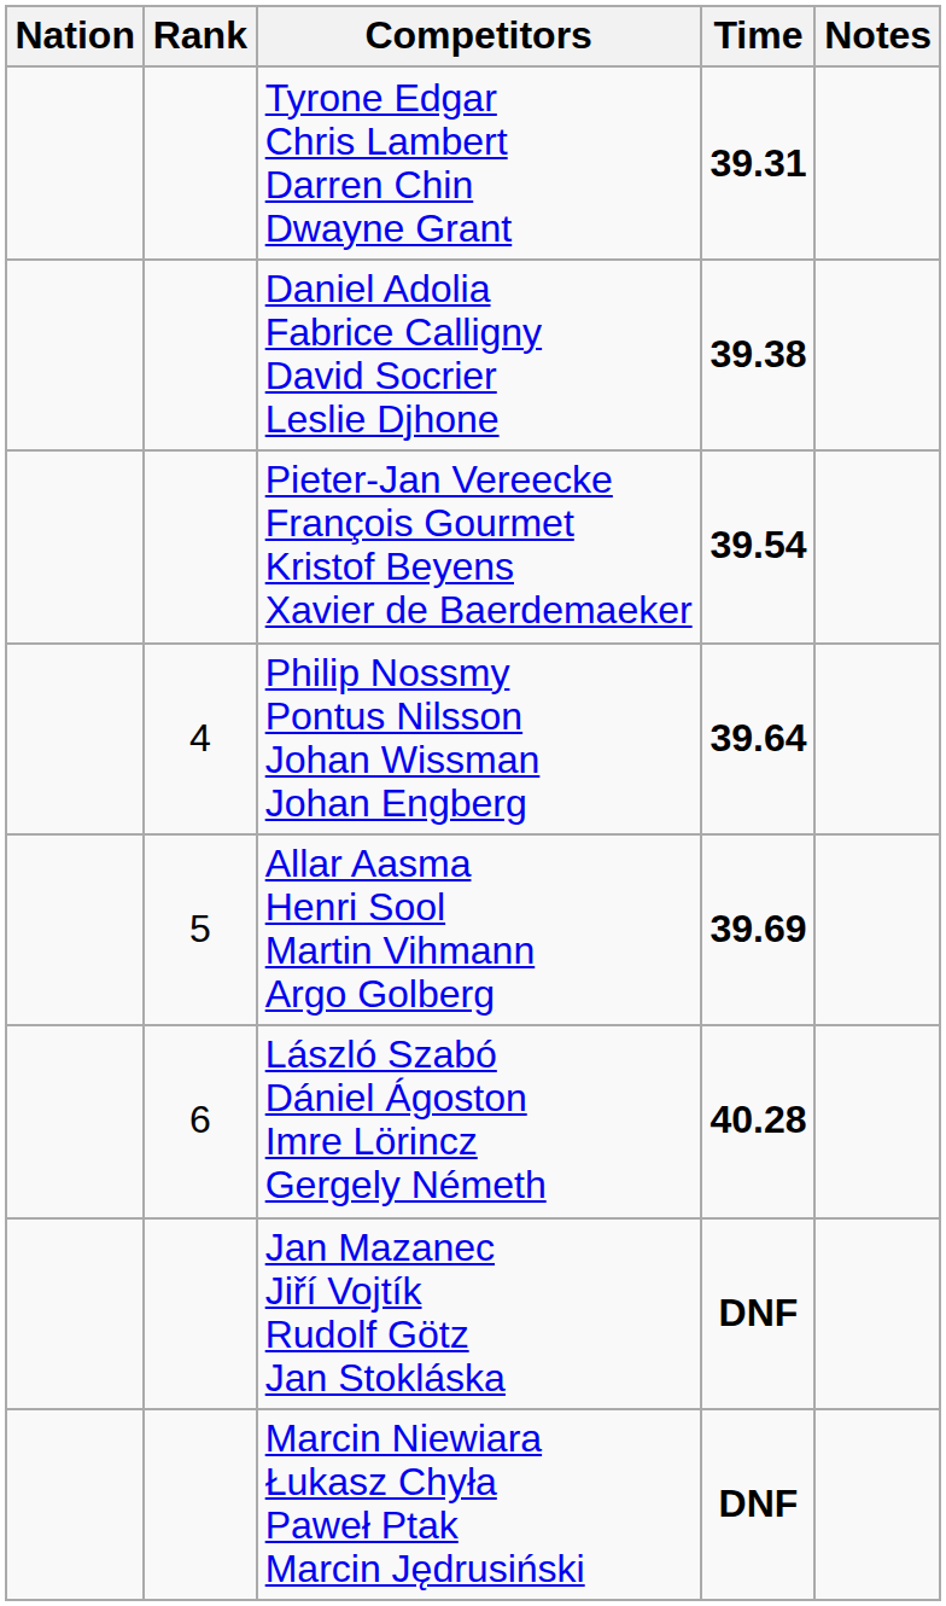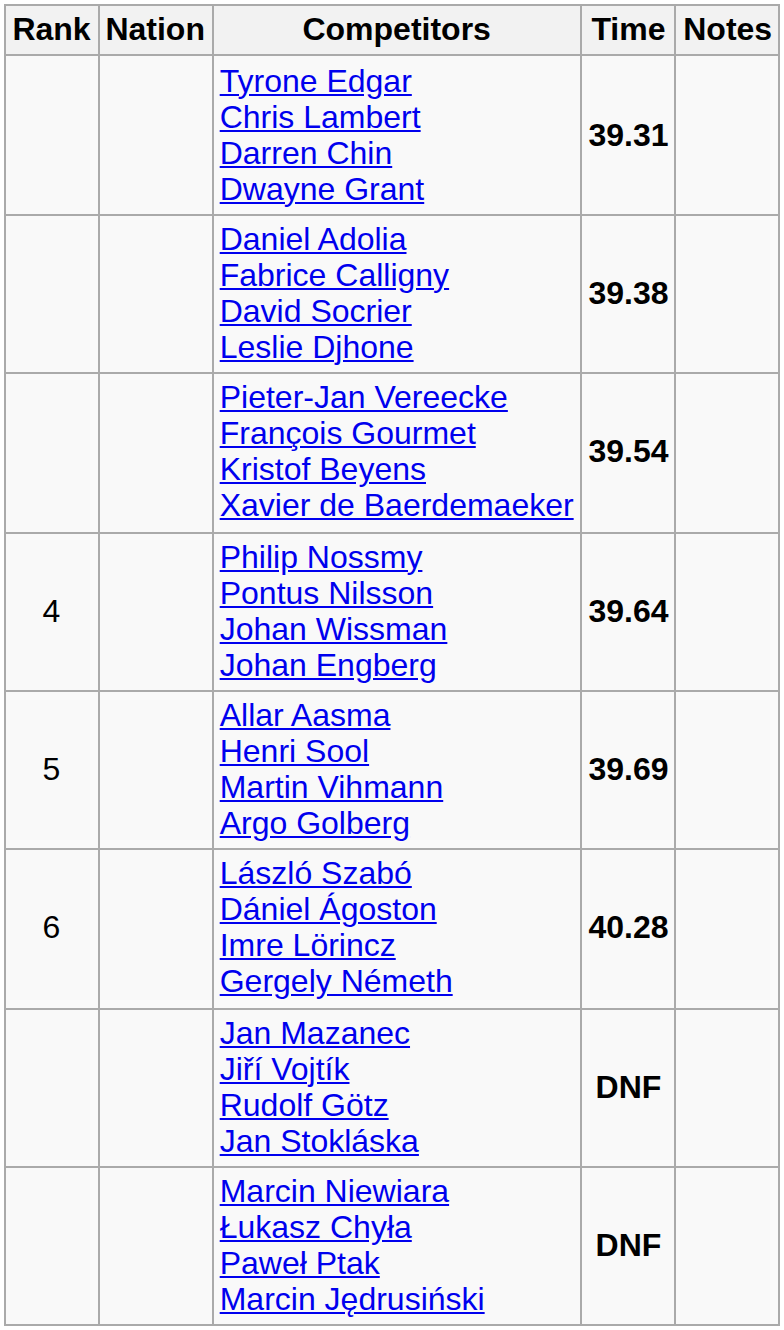columns swapped: Rank <-> Nation
